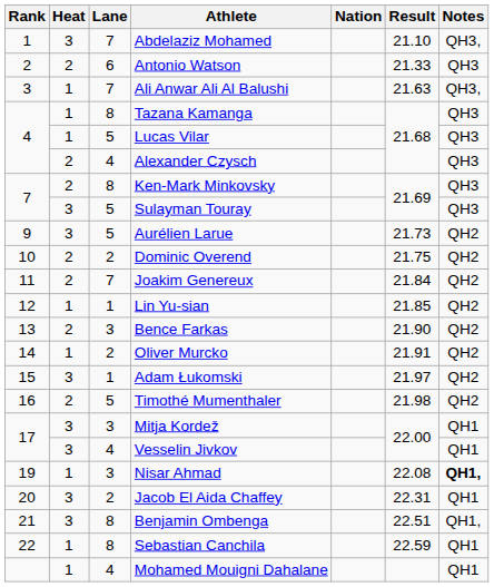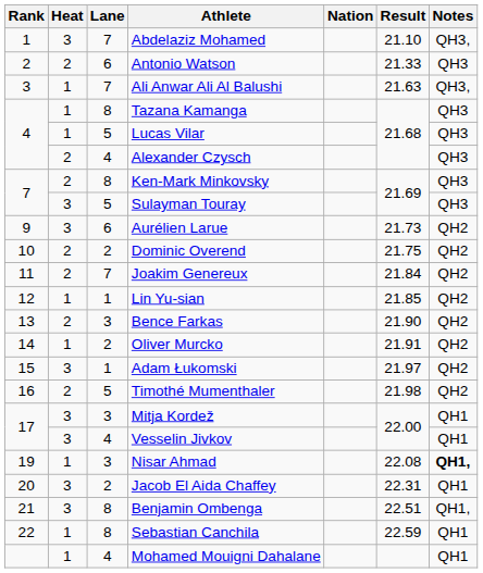Aurélien Larue | Lane: 5 -> 6
